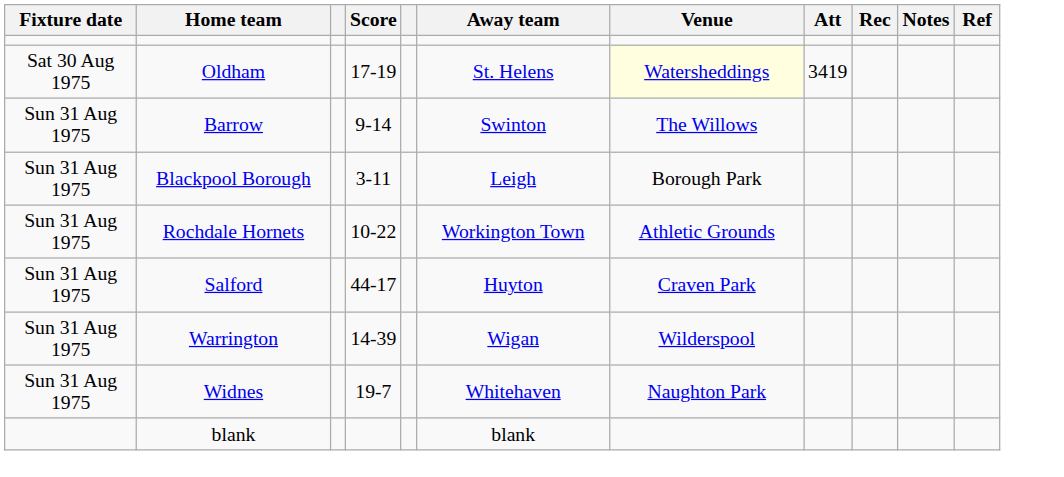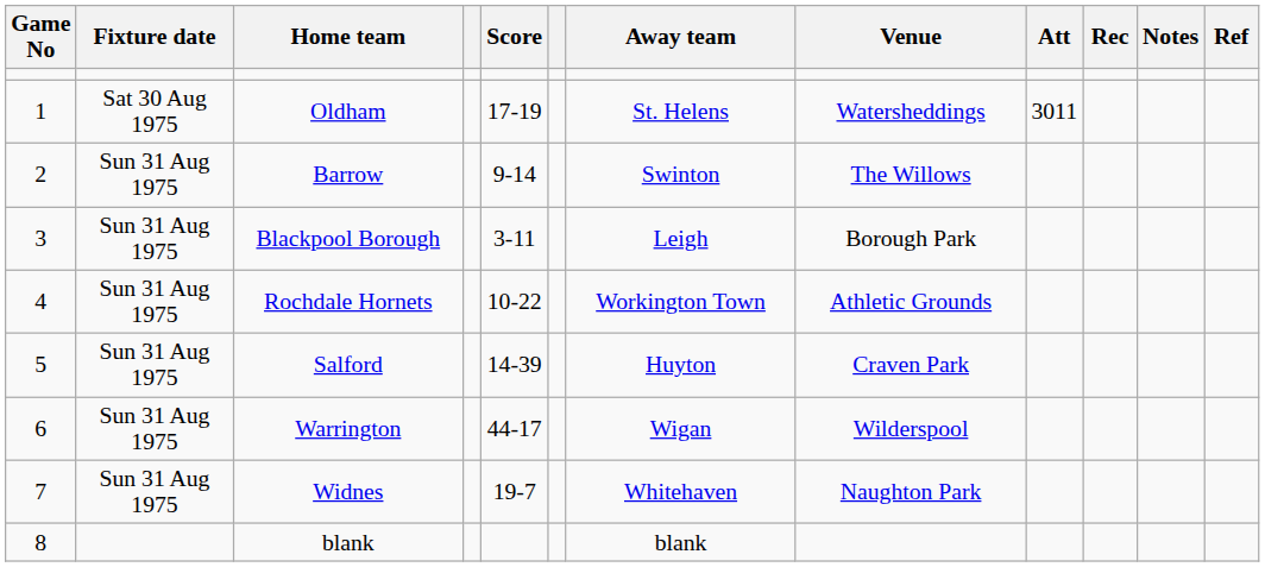+ column: Game No | 1 | 2 | 3 | 4 | 5 | 6 | 7 | 8
Oldham | Venue: lightyellow background -> no background
Oldham | Att: 3419 -> 3011
Salford | Score: 44-17 -> 14-39
Warrington | Score: 14-39 -> 44-17
